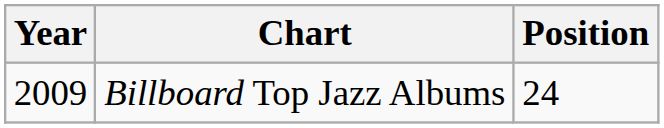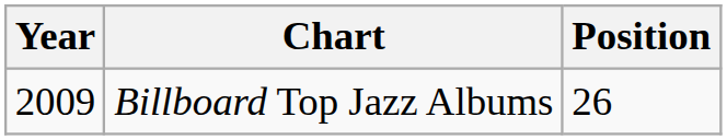Billboard Top Jazz Albums | Position: 24 -> 26
